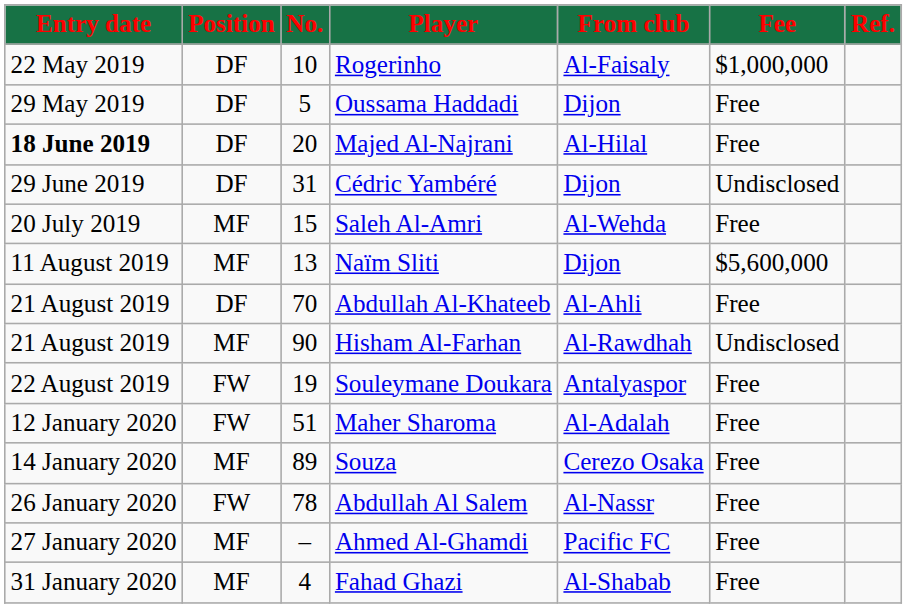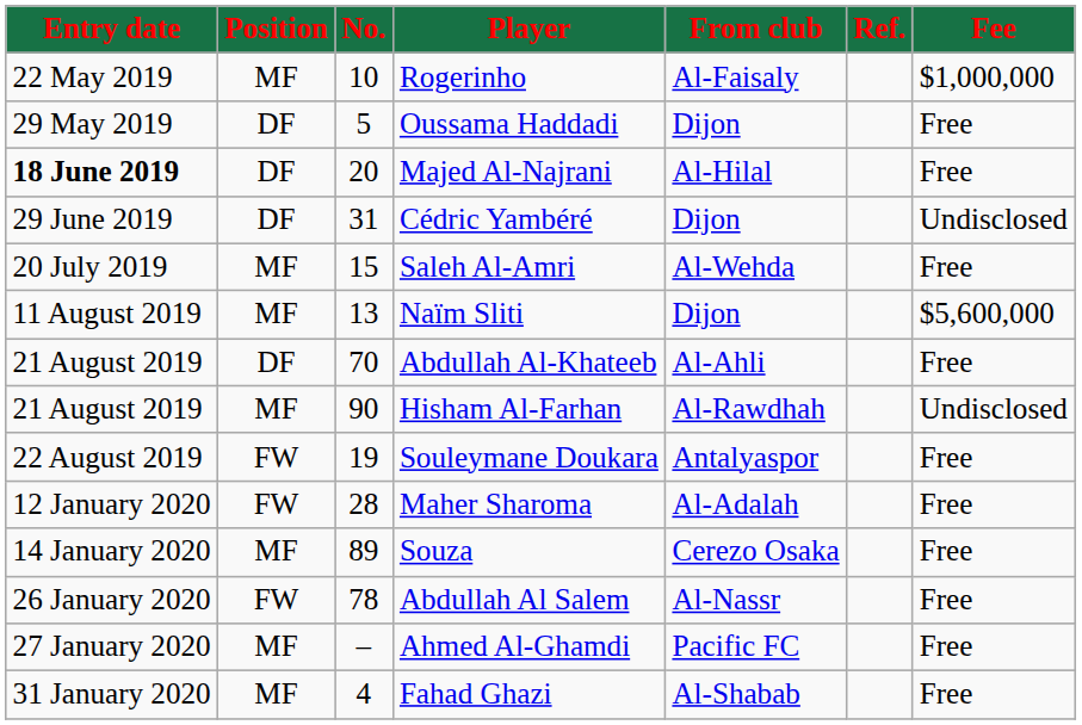columns swapped: Fee <-> Ref.
Rogerinho | Position: DF -> MF
Maher Sharoma | No.: 51 -> 28
